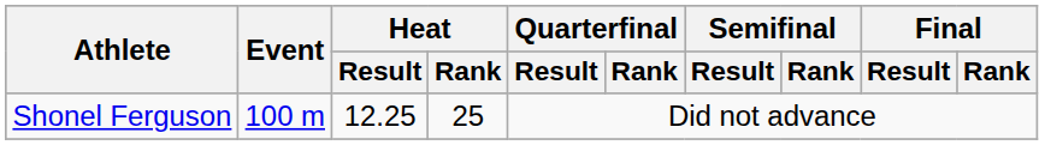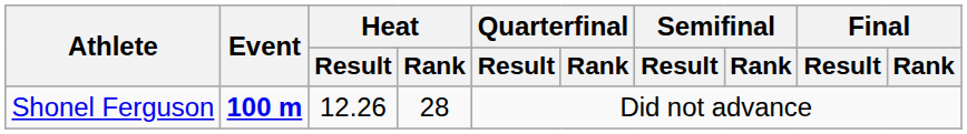Shonel Ferguson | Event: normal -> bold
Shonel Ferguson | Heat / Result: 12.25 -> 12.26
Shonel Ferguson | Heat / Rank: 25 -> 28
